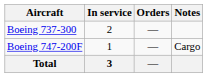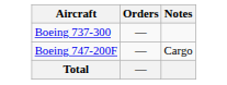- column: In service | 2 | 1 | 3
